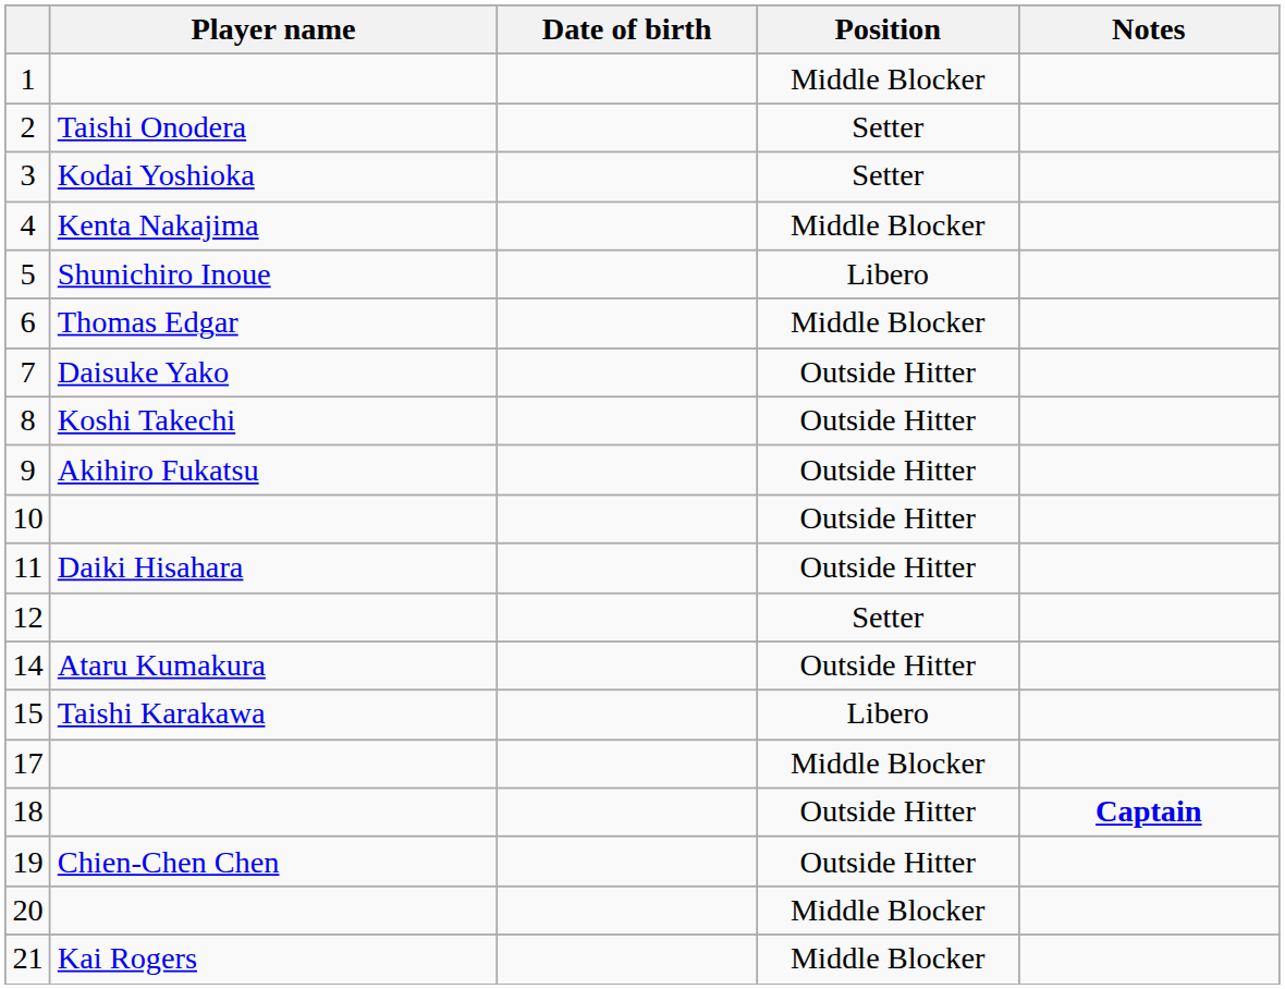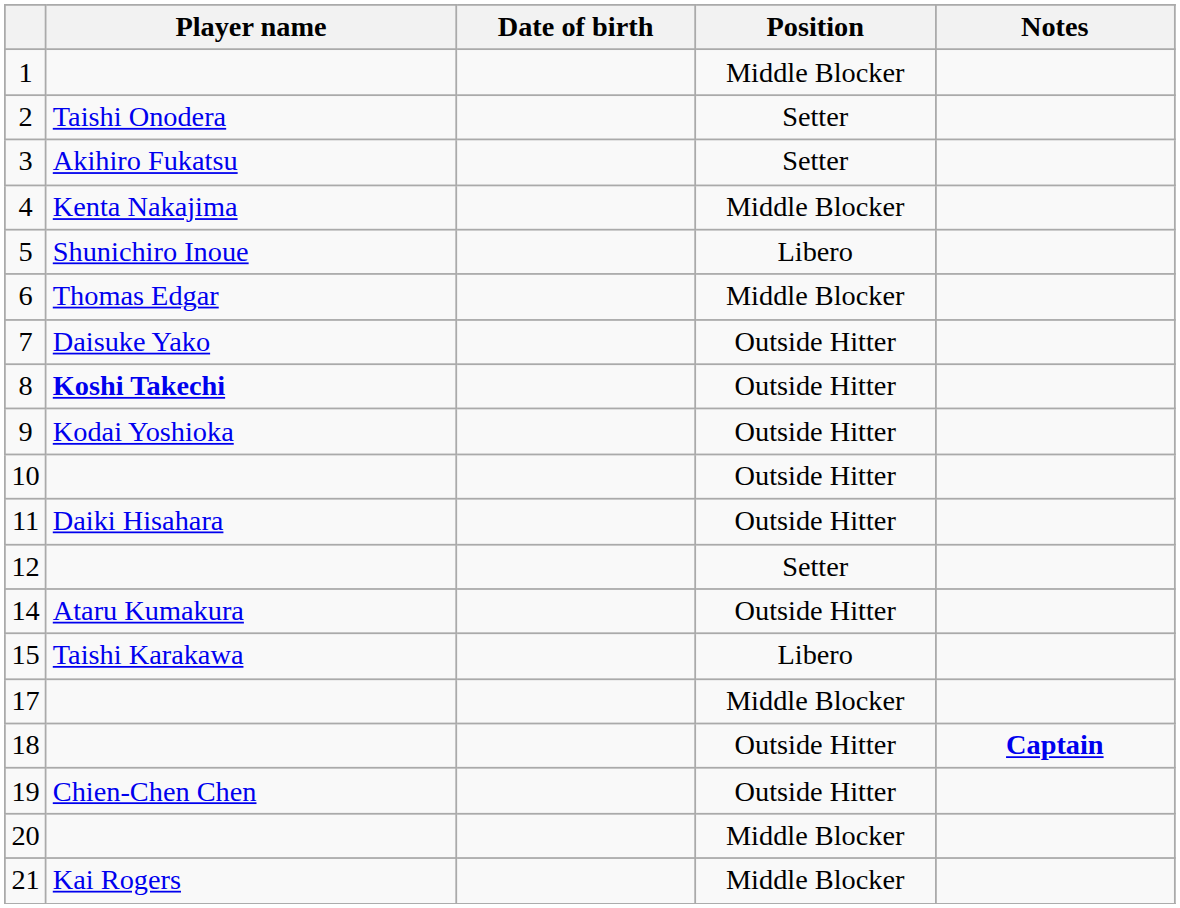3 | Player name: Kodai Yoshioka -> Akihiro Fukatsu
8 | Player name: normal -> bold
9 | Player name: Akihiro Fukatsu -> Kodai Yoshioka
